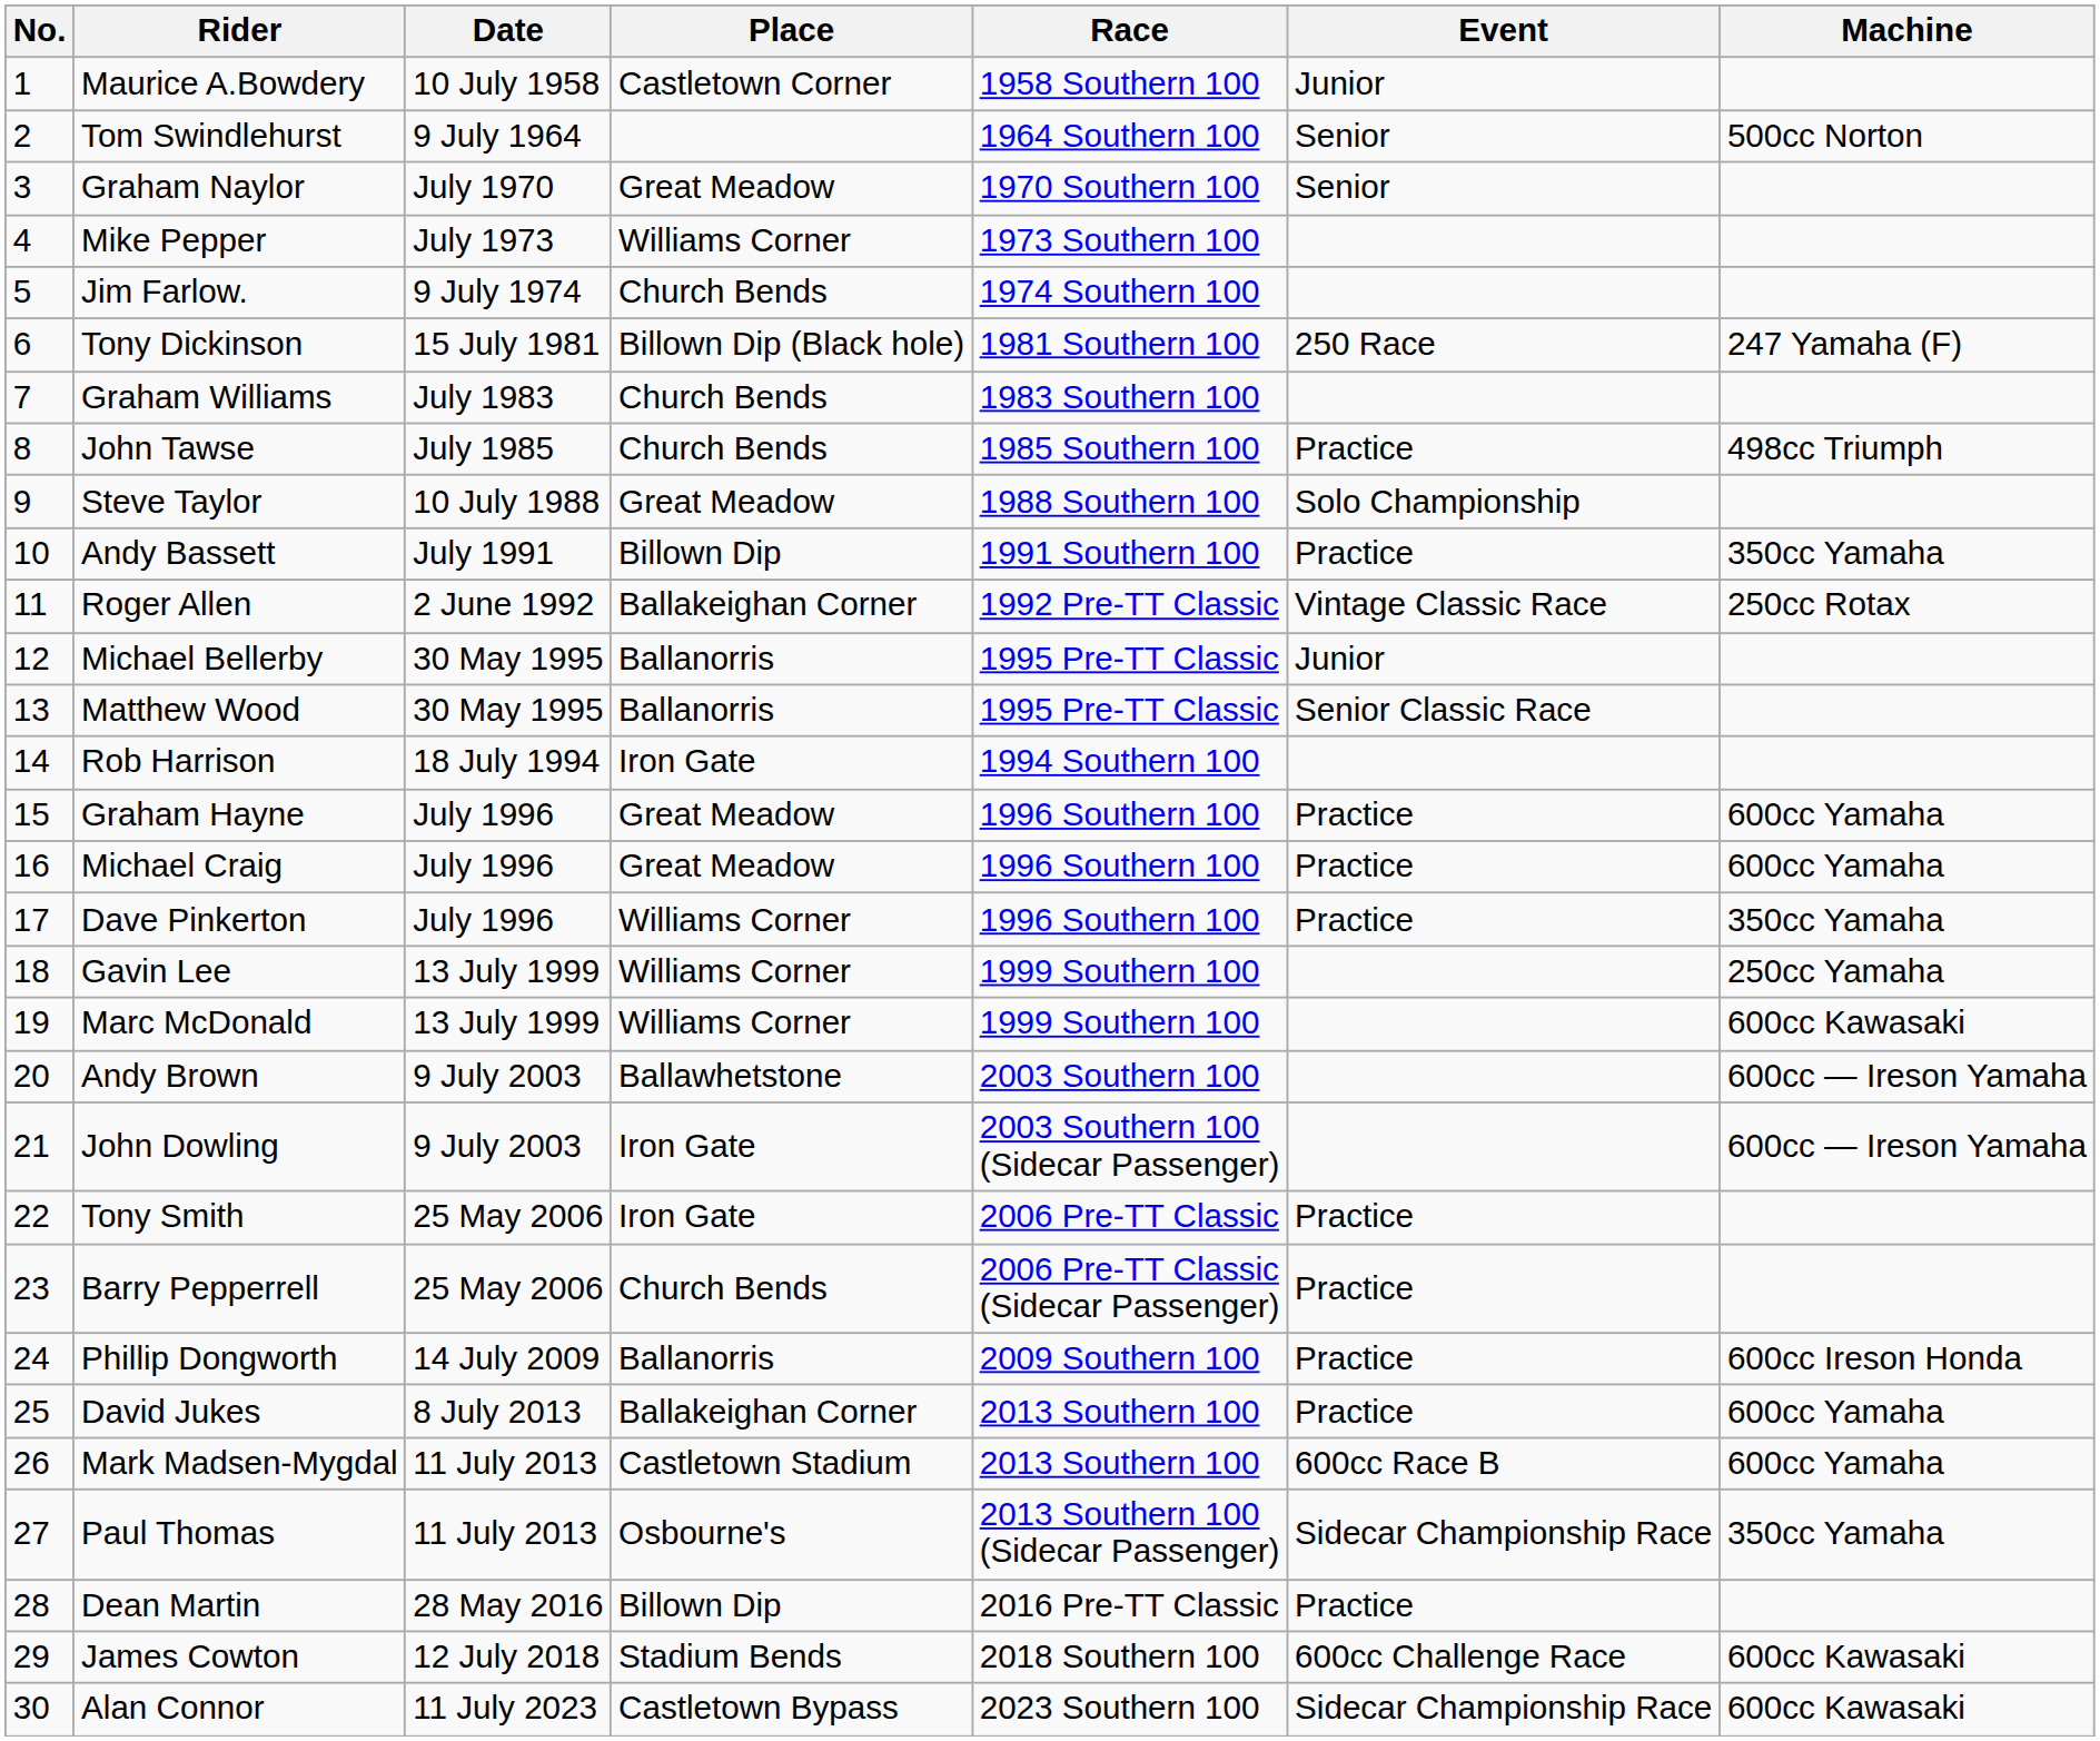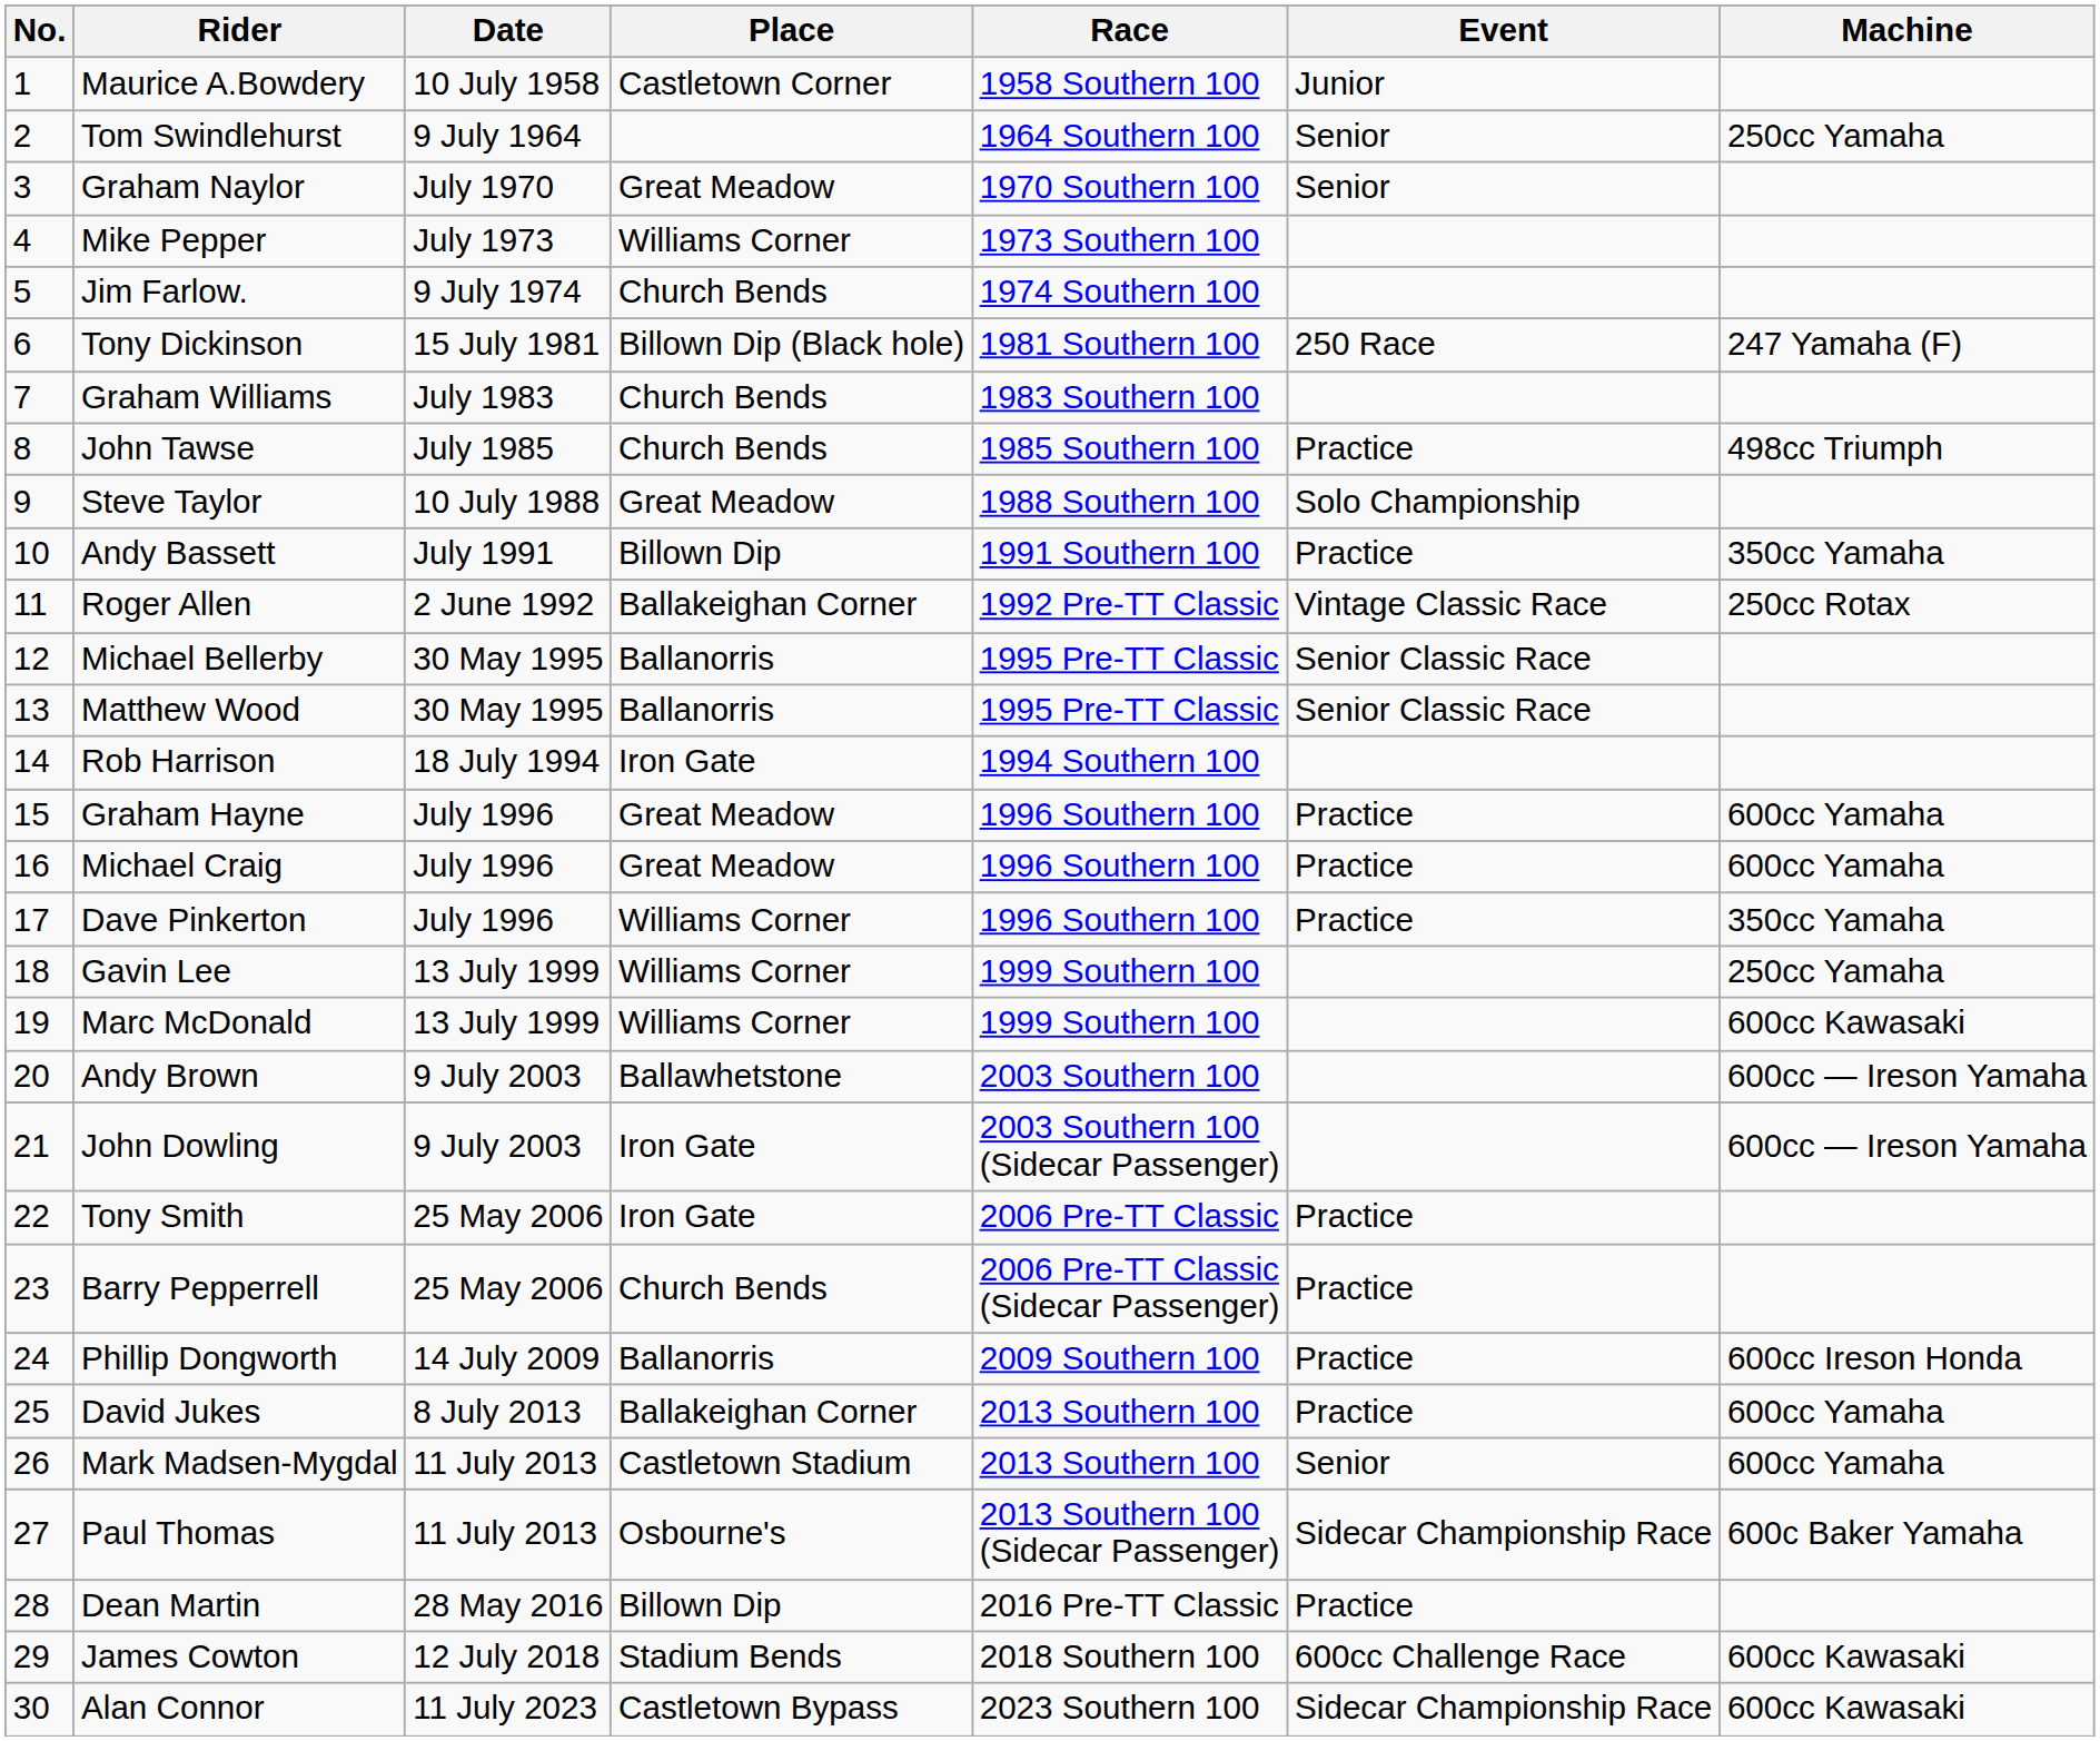Tom Swindlehurst | Machine: 500cc Norton -> 250cc Yamaha
Michael Bellerby | Event: Junior -> Senior Classic Race
Mark Madsen-Mygdal | Event: 600cc Race B -> Senior
Paul Thomas | Machine: 350cc Yamaha -> 600c Baker Yamaha
